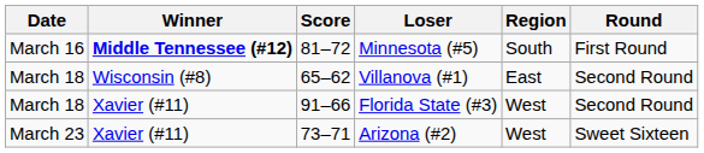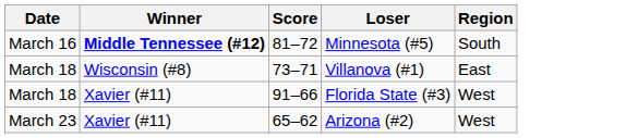- column: Round | First Round | Second Round | Second Round | Sweet Sixteen
Villanova (#1) | Score: 65–62 -> 73–71
Arizona (#2) | Score: 73–71 -> 65–62
